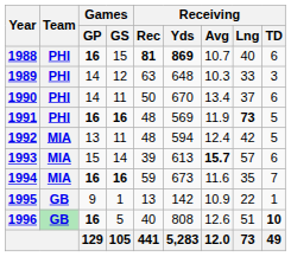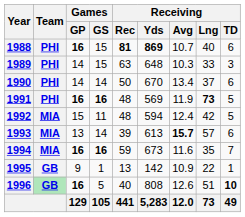1989 | Games / GS: 12 -> 15
1990 | Games / GS: 11 -> 14
1992 | Games / GP: 13 -> 15
1993 | Games / GP: 15 -> 13
